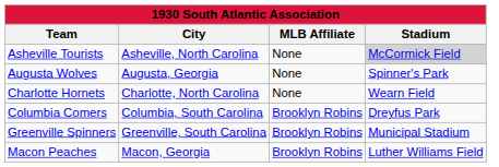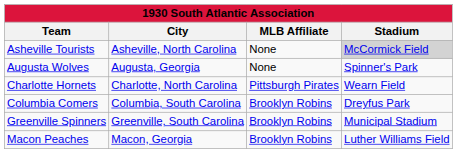Charlotte Hornets | MLB Affiliate: None -> Pittsburgh Pirates
